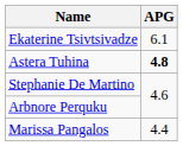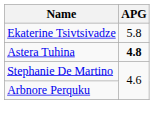Ekaterine Tsivtsivadze | APG: 6.1 -> 5.8
- row: Marissa Pangalos | 4.4
